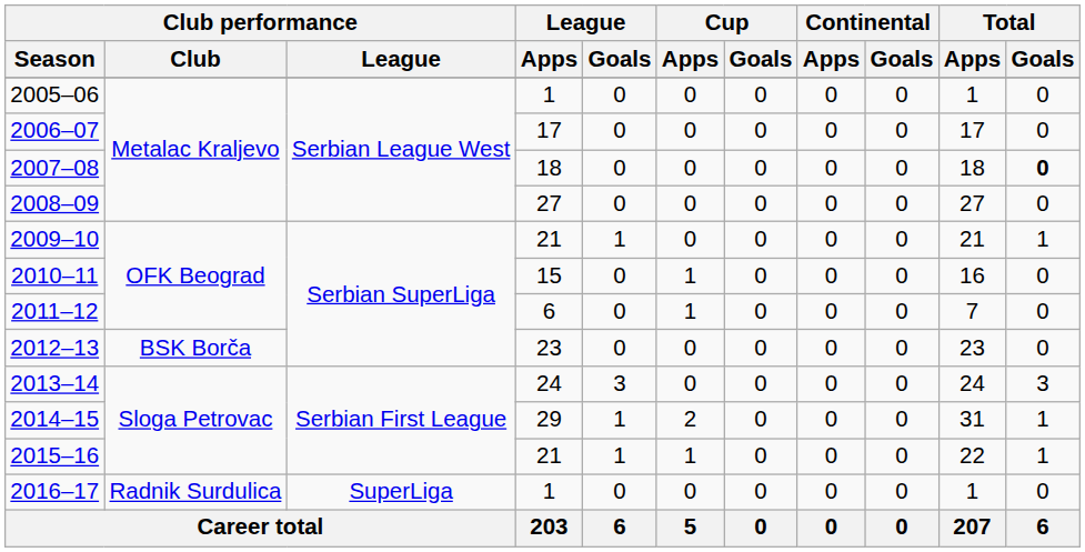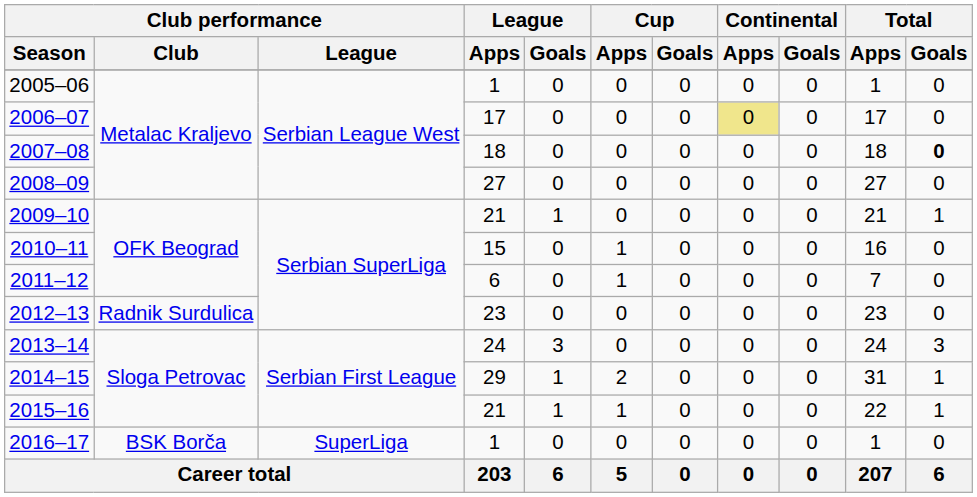2006–07 | Continental / Apps: no background -> khaki background
2012–13 | Club performance / Club: BSK Borča -> Radnik Surdulica
2016–17 | Club performance / Club: Radnik Surdulica -> BSK Borča
